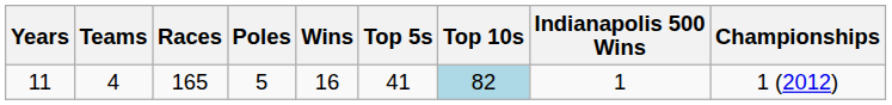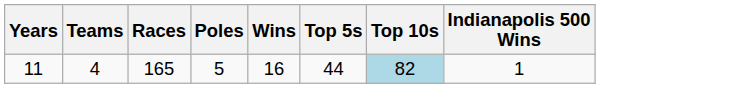- column: Championships | 1 (2012)
11 | Top 5s: 41 -> 44
